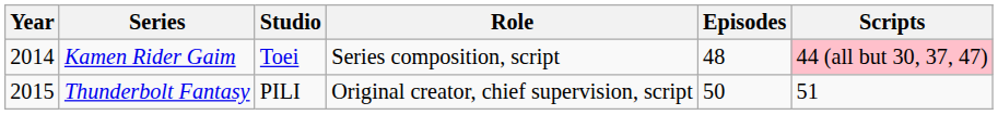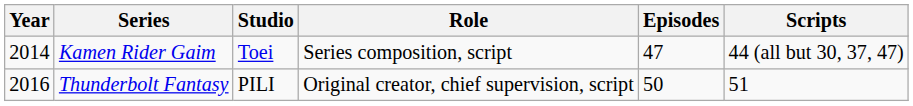Kamen Rider Gaim | Episodes: 48 -> 47
Kamen Rider Gaim | Scripts: pink background -> no background
Thunderbolt Fantasy | Year: 2015 -> 2016
